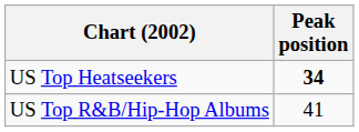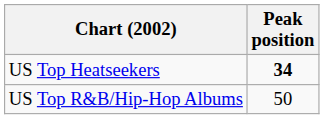US Top R&B/Hip-Hop Albums | Peak position: 41 -> 50
